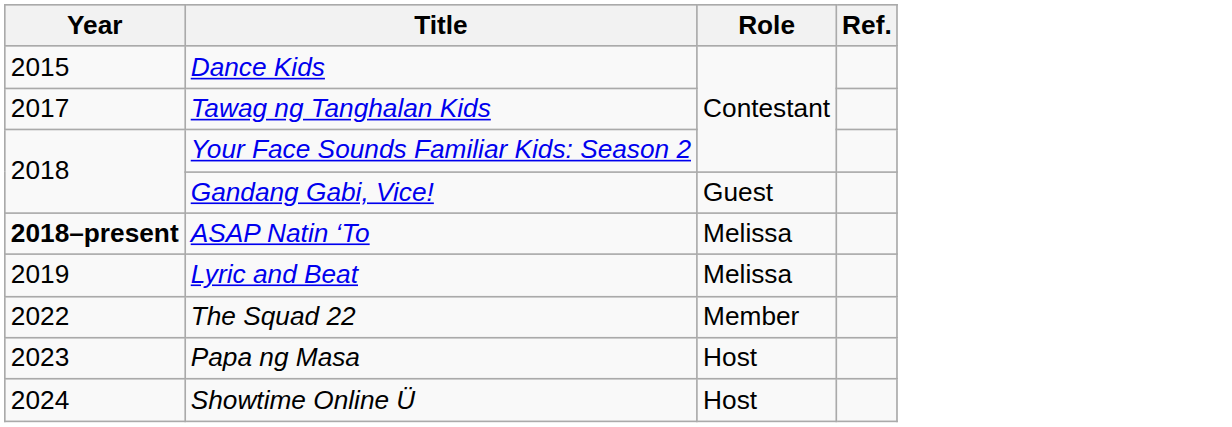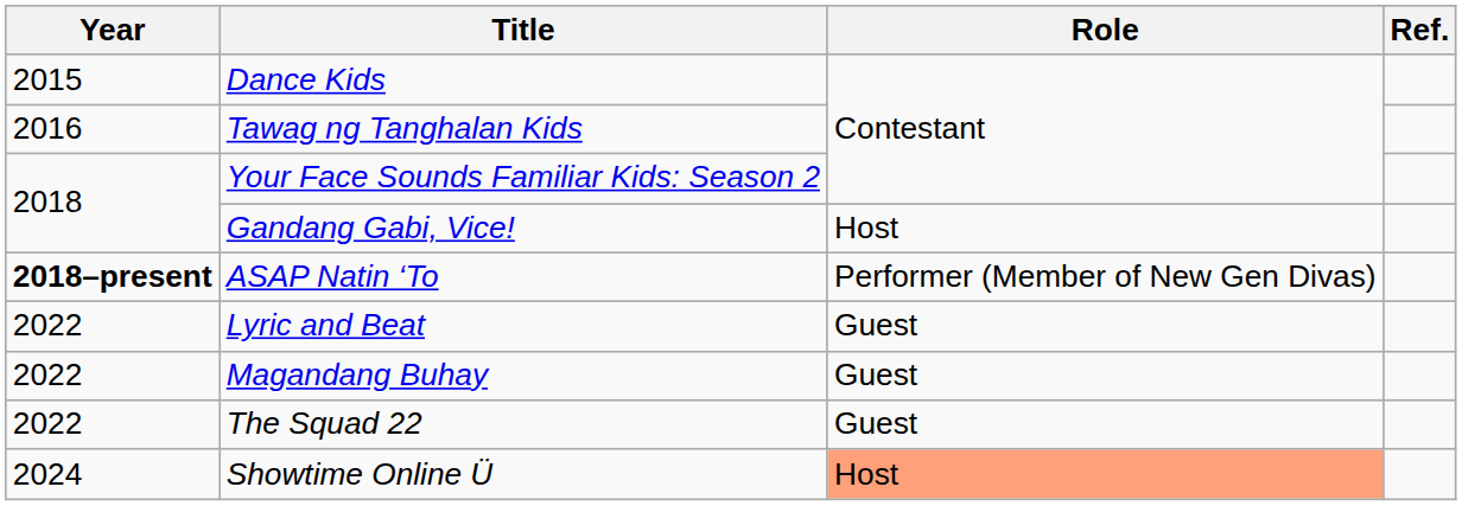Tawag ng Tanghalan Kids | Year: 2017 -> 2016
Gandang Gabi, Vice! | Role: Guest -> Host
ASAP Natin ‘To | Role: Melissa -> Performer (Member of New Gen Divas)
Lyric and Beat | Year: 2019 -> 2022
Lyric and Beat | Role: Melissa -> Guest
+ row: 2022 | Magandang Buhay | Guest
The Squad 22 | Role: Member -> Guest
- row: 2023 | Papa ng Masa | Host
Showtime Online Ü | Role: no background -> lightsalmon background
